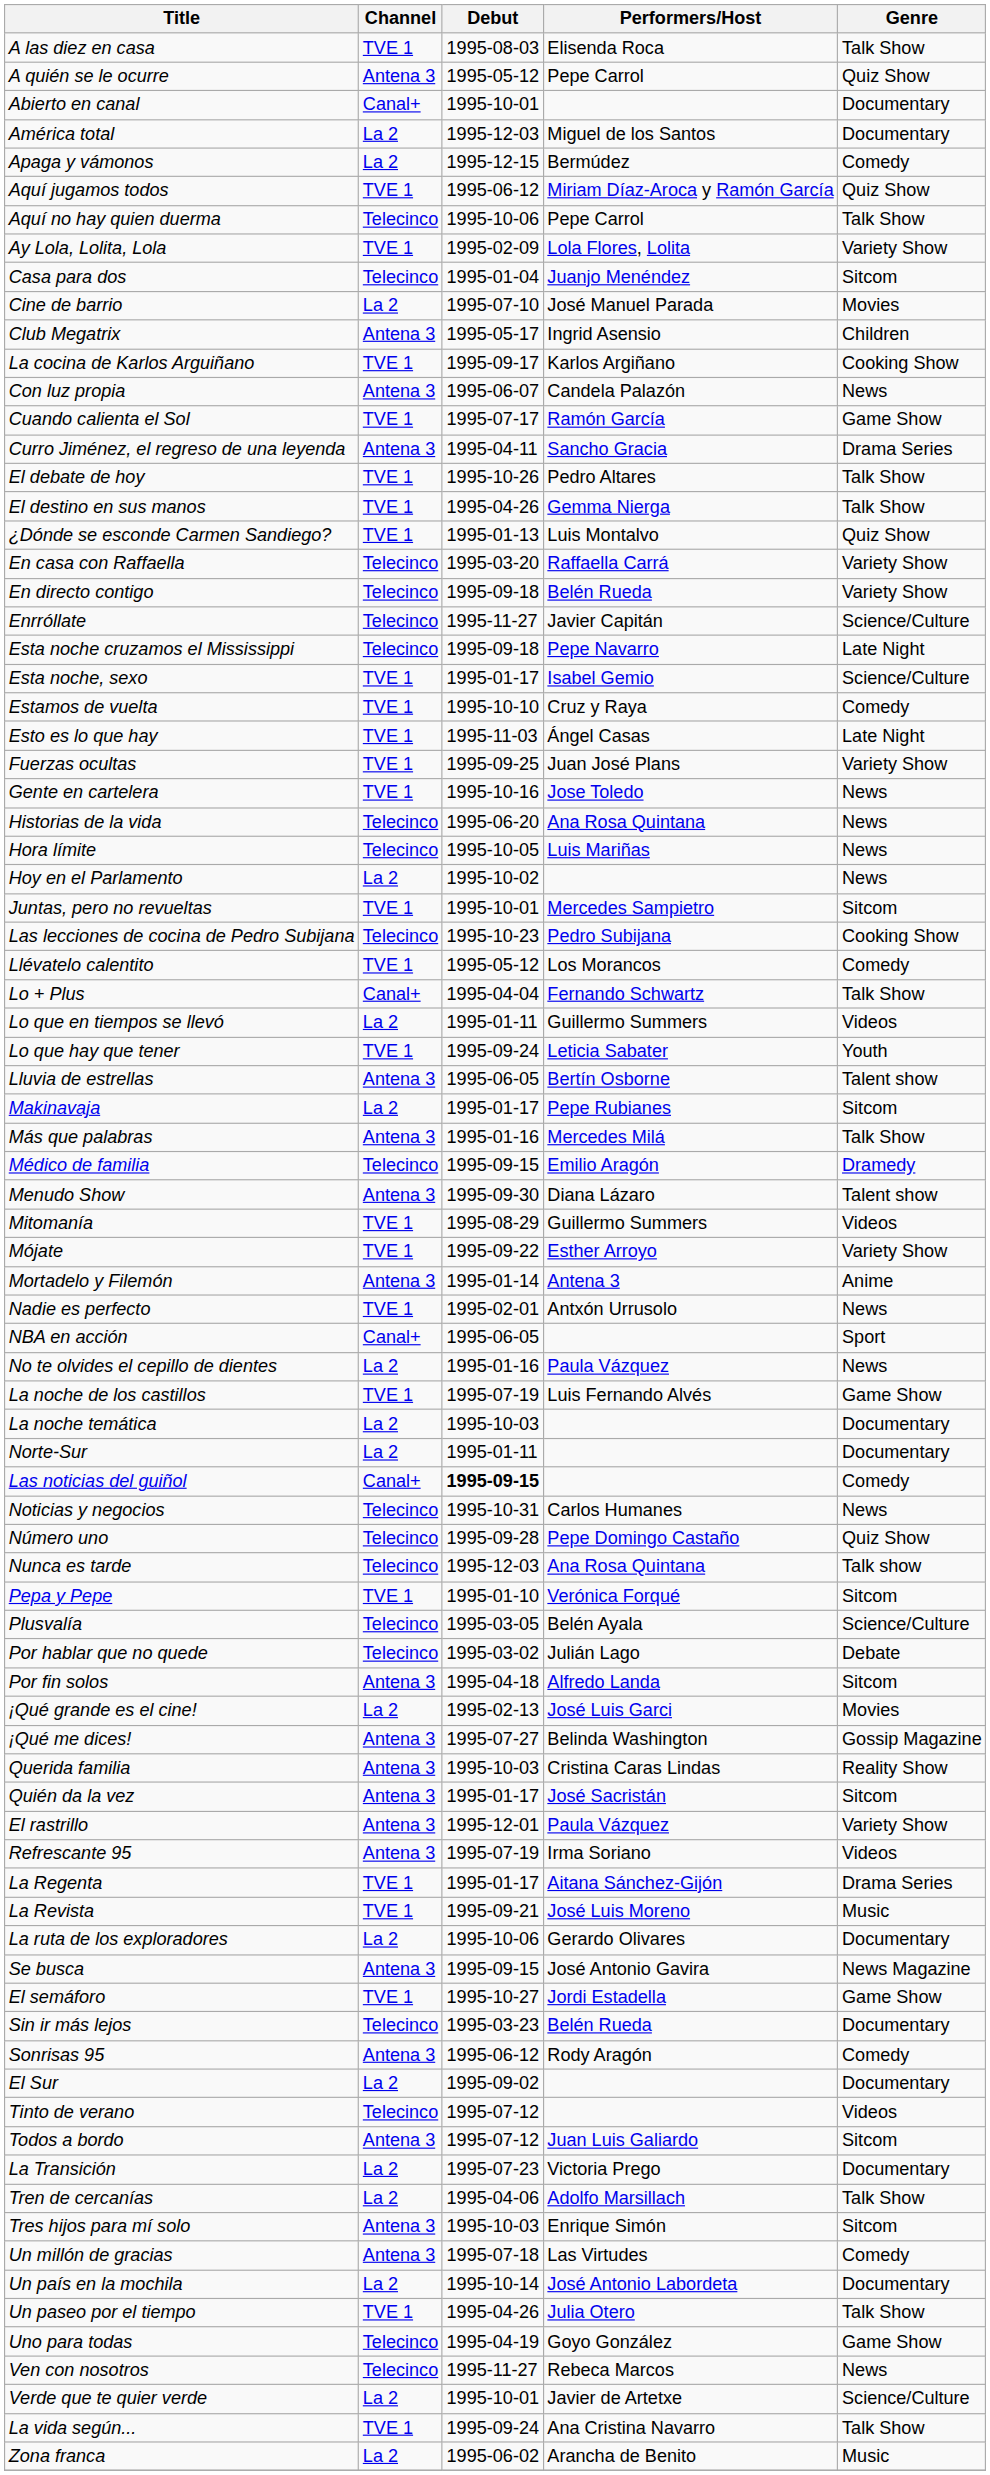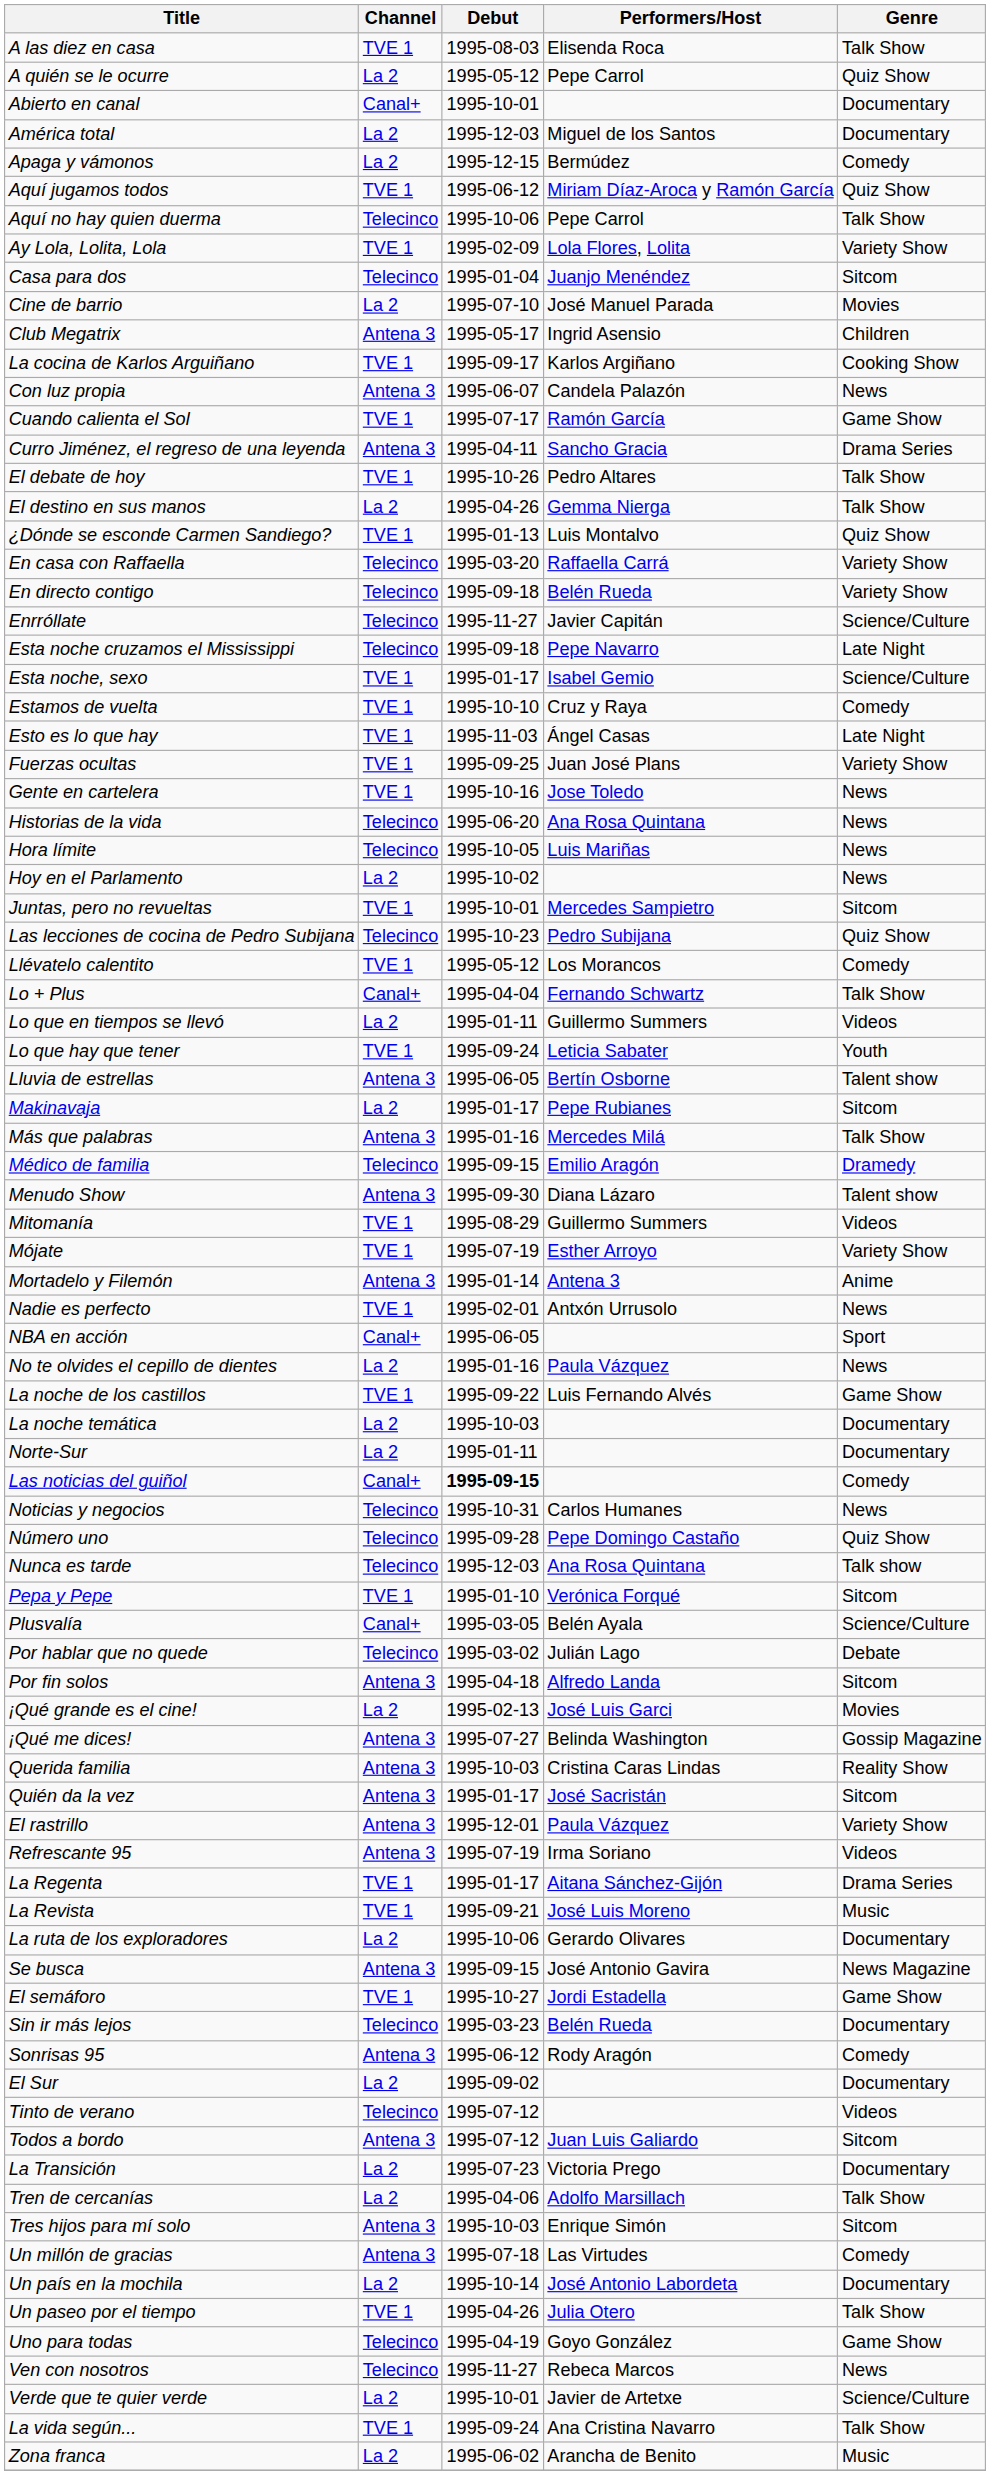A quién se le ocurre | Channel: Antena 3 -> La 2
El destino en sus manos | Channel: TVE 1 -> La 2
Las lecciones de cocina de Pedro Subijana | Genre: Cooking Show -> Quiz Show
Mójate | Debut: 1995-09-22 -> 1995-07-19
La noche de los castillos | Debut: 1995-07-19 -> 1995-09-22
Plusvalía | Channel: Telecinco -> Canal+
